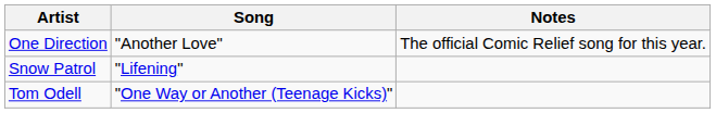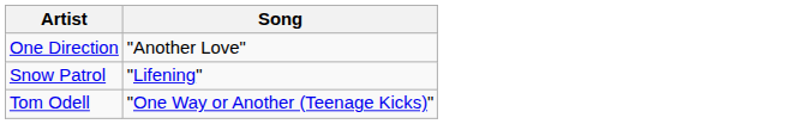- column: Notes | The official Comic Relief song for this year.
